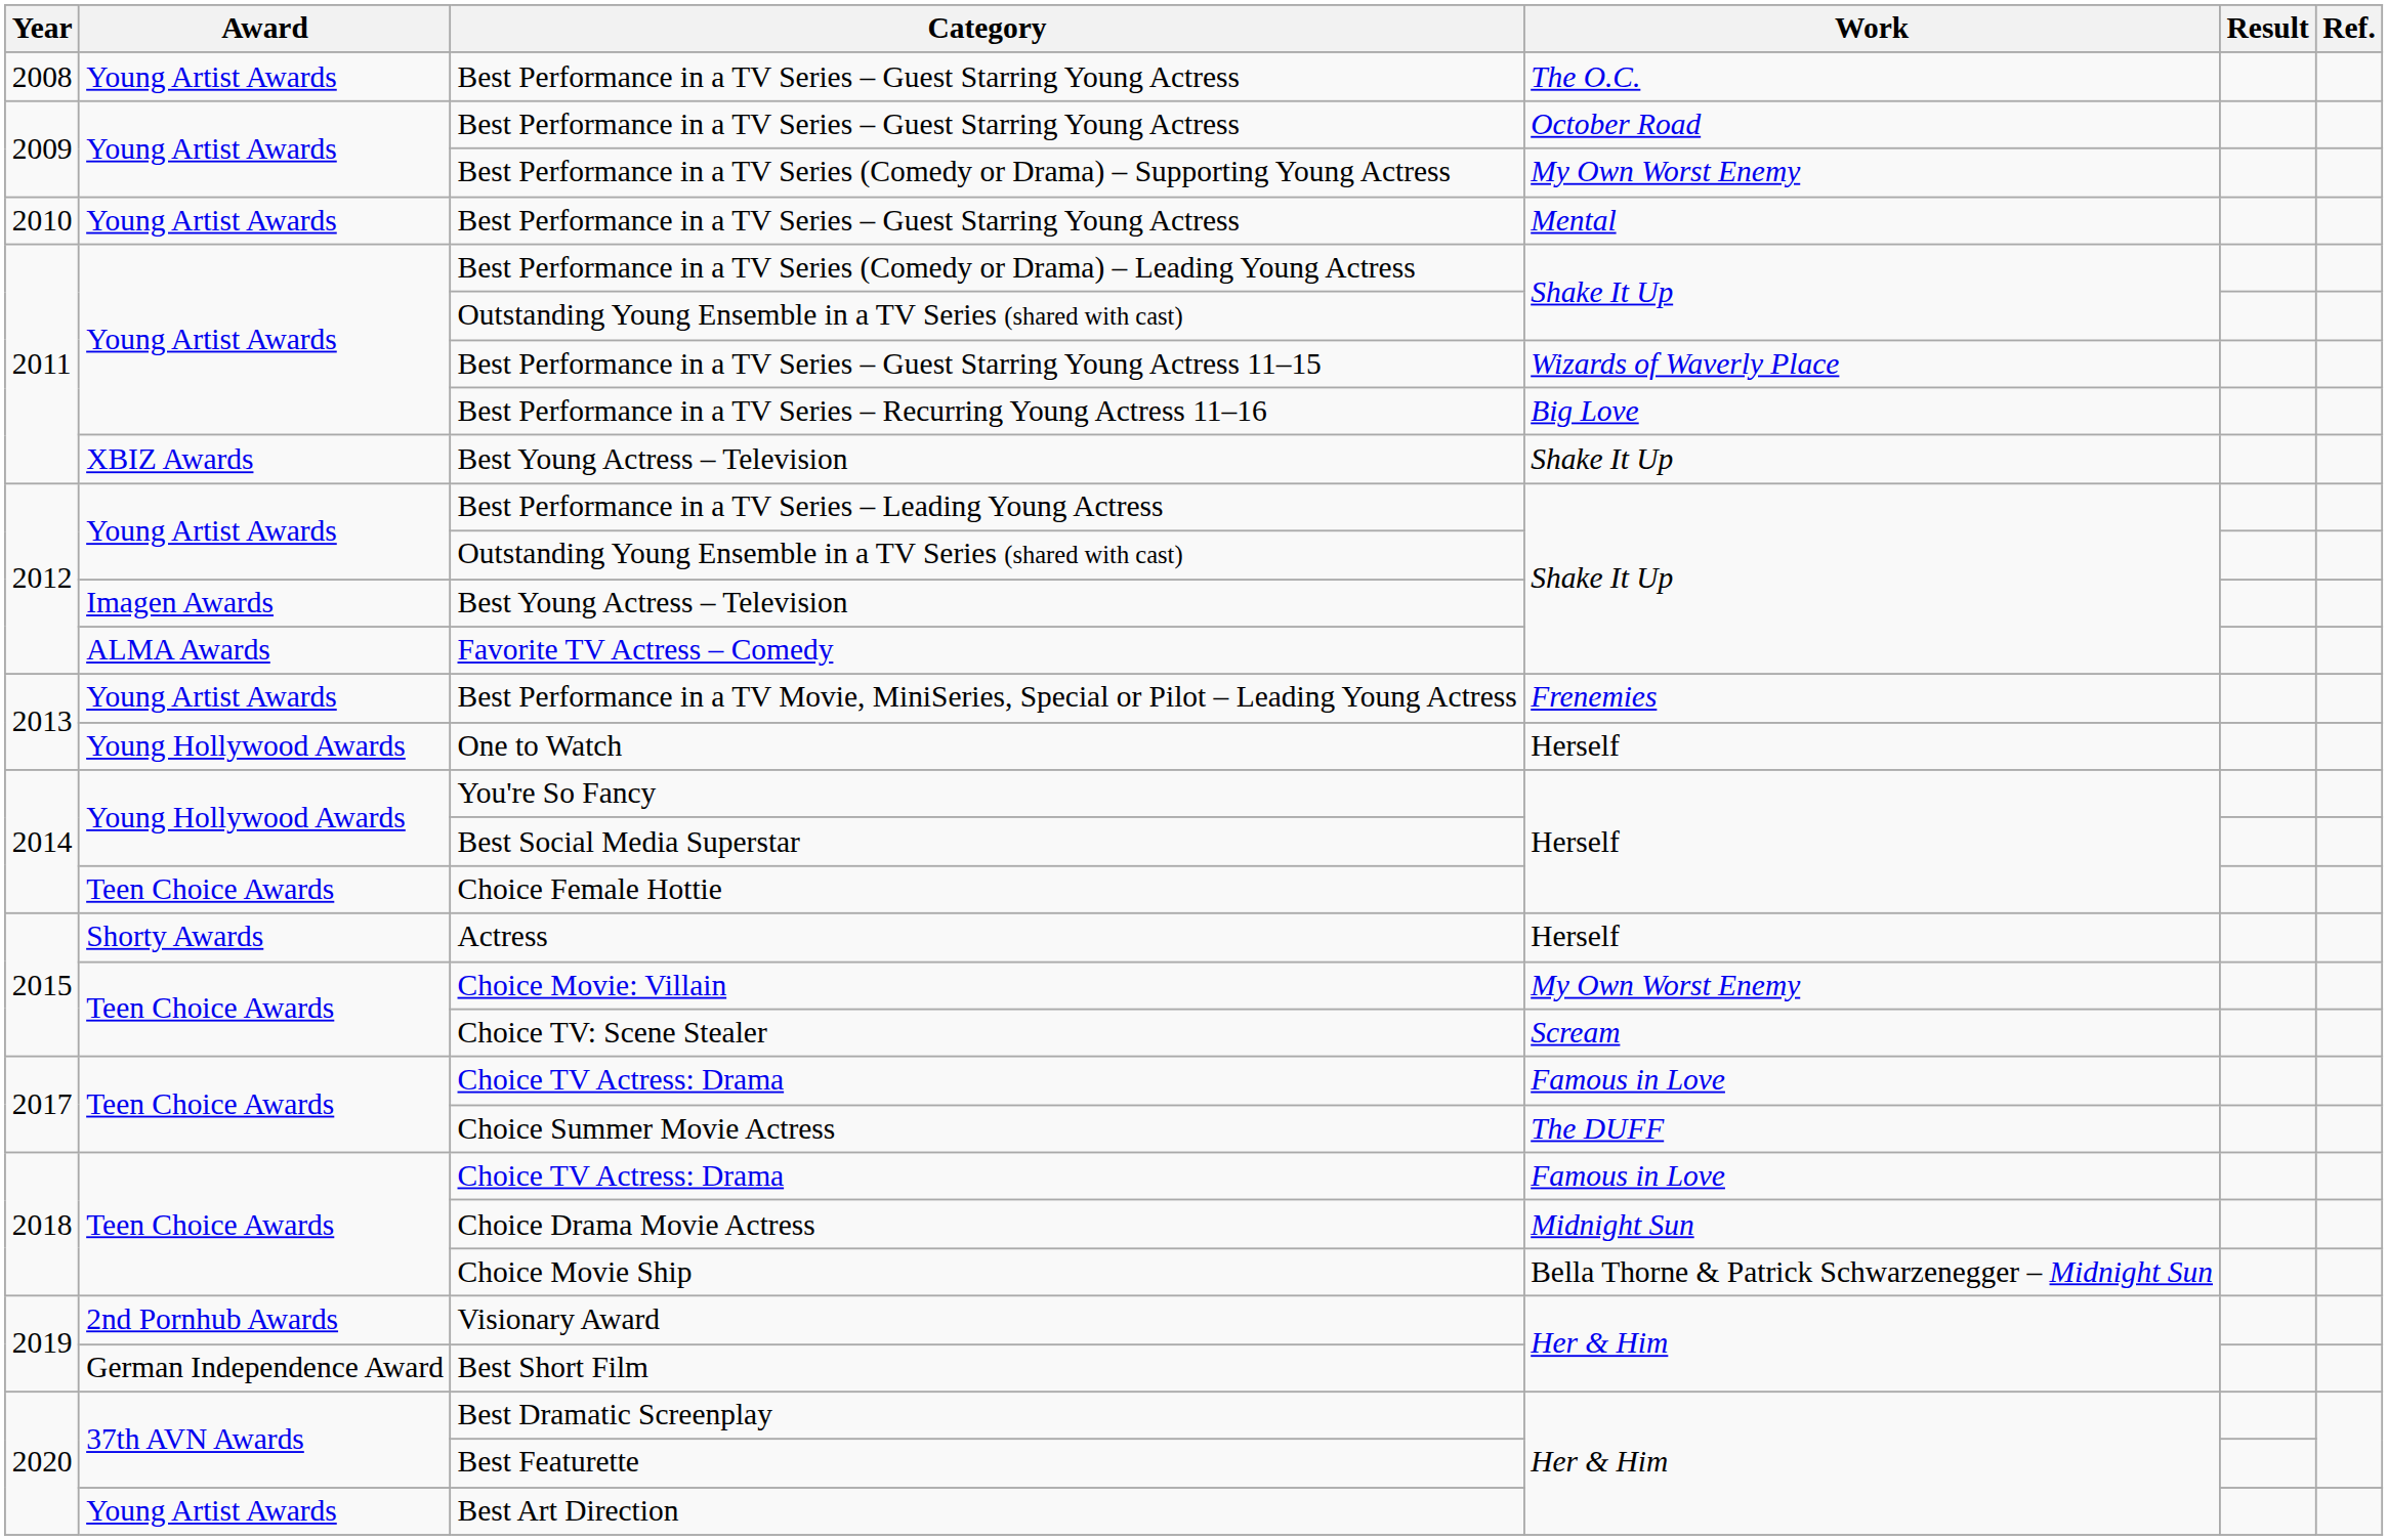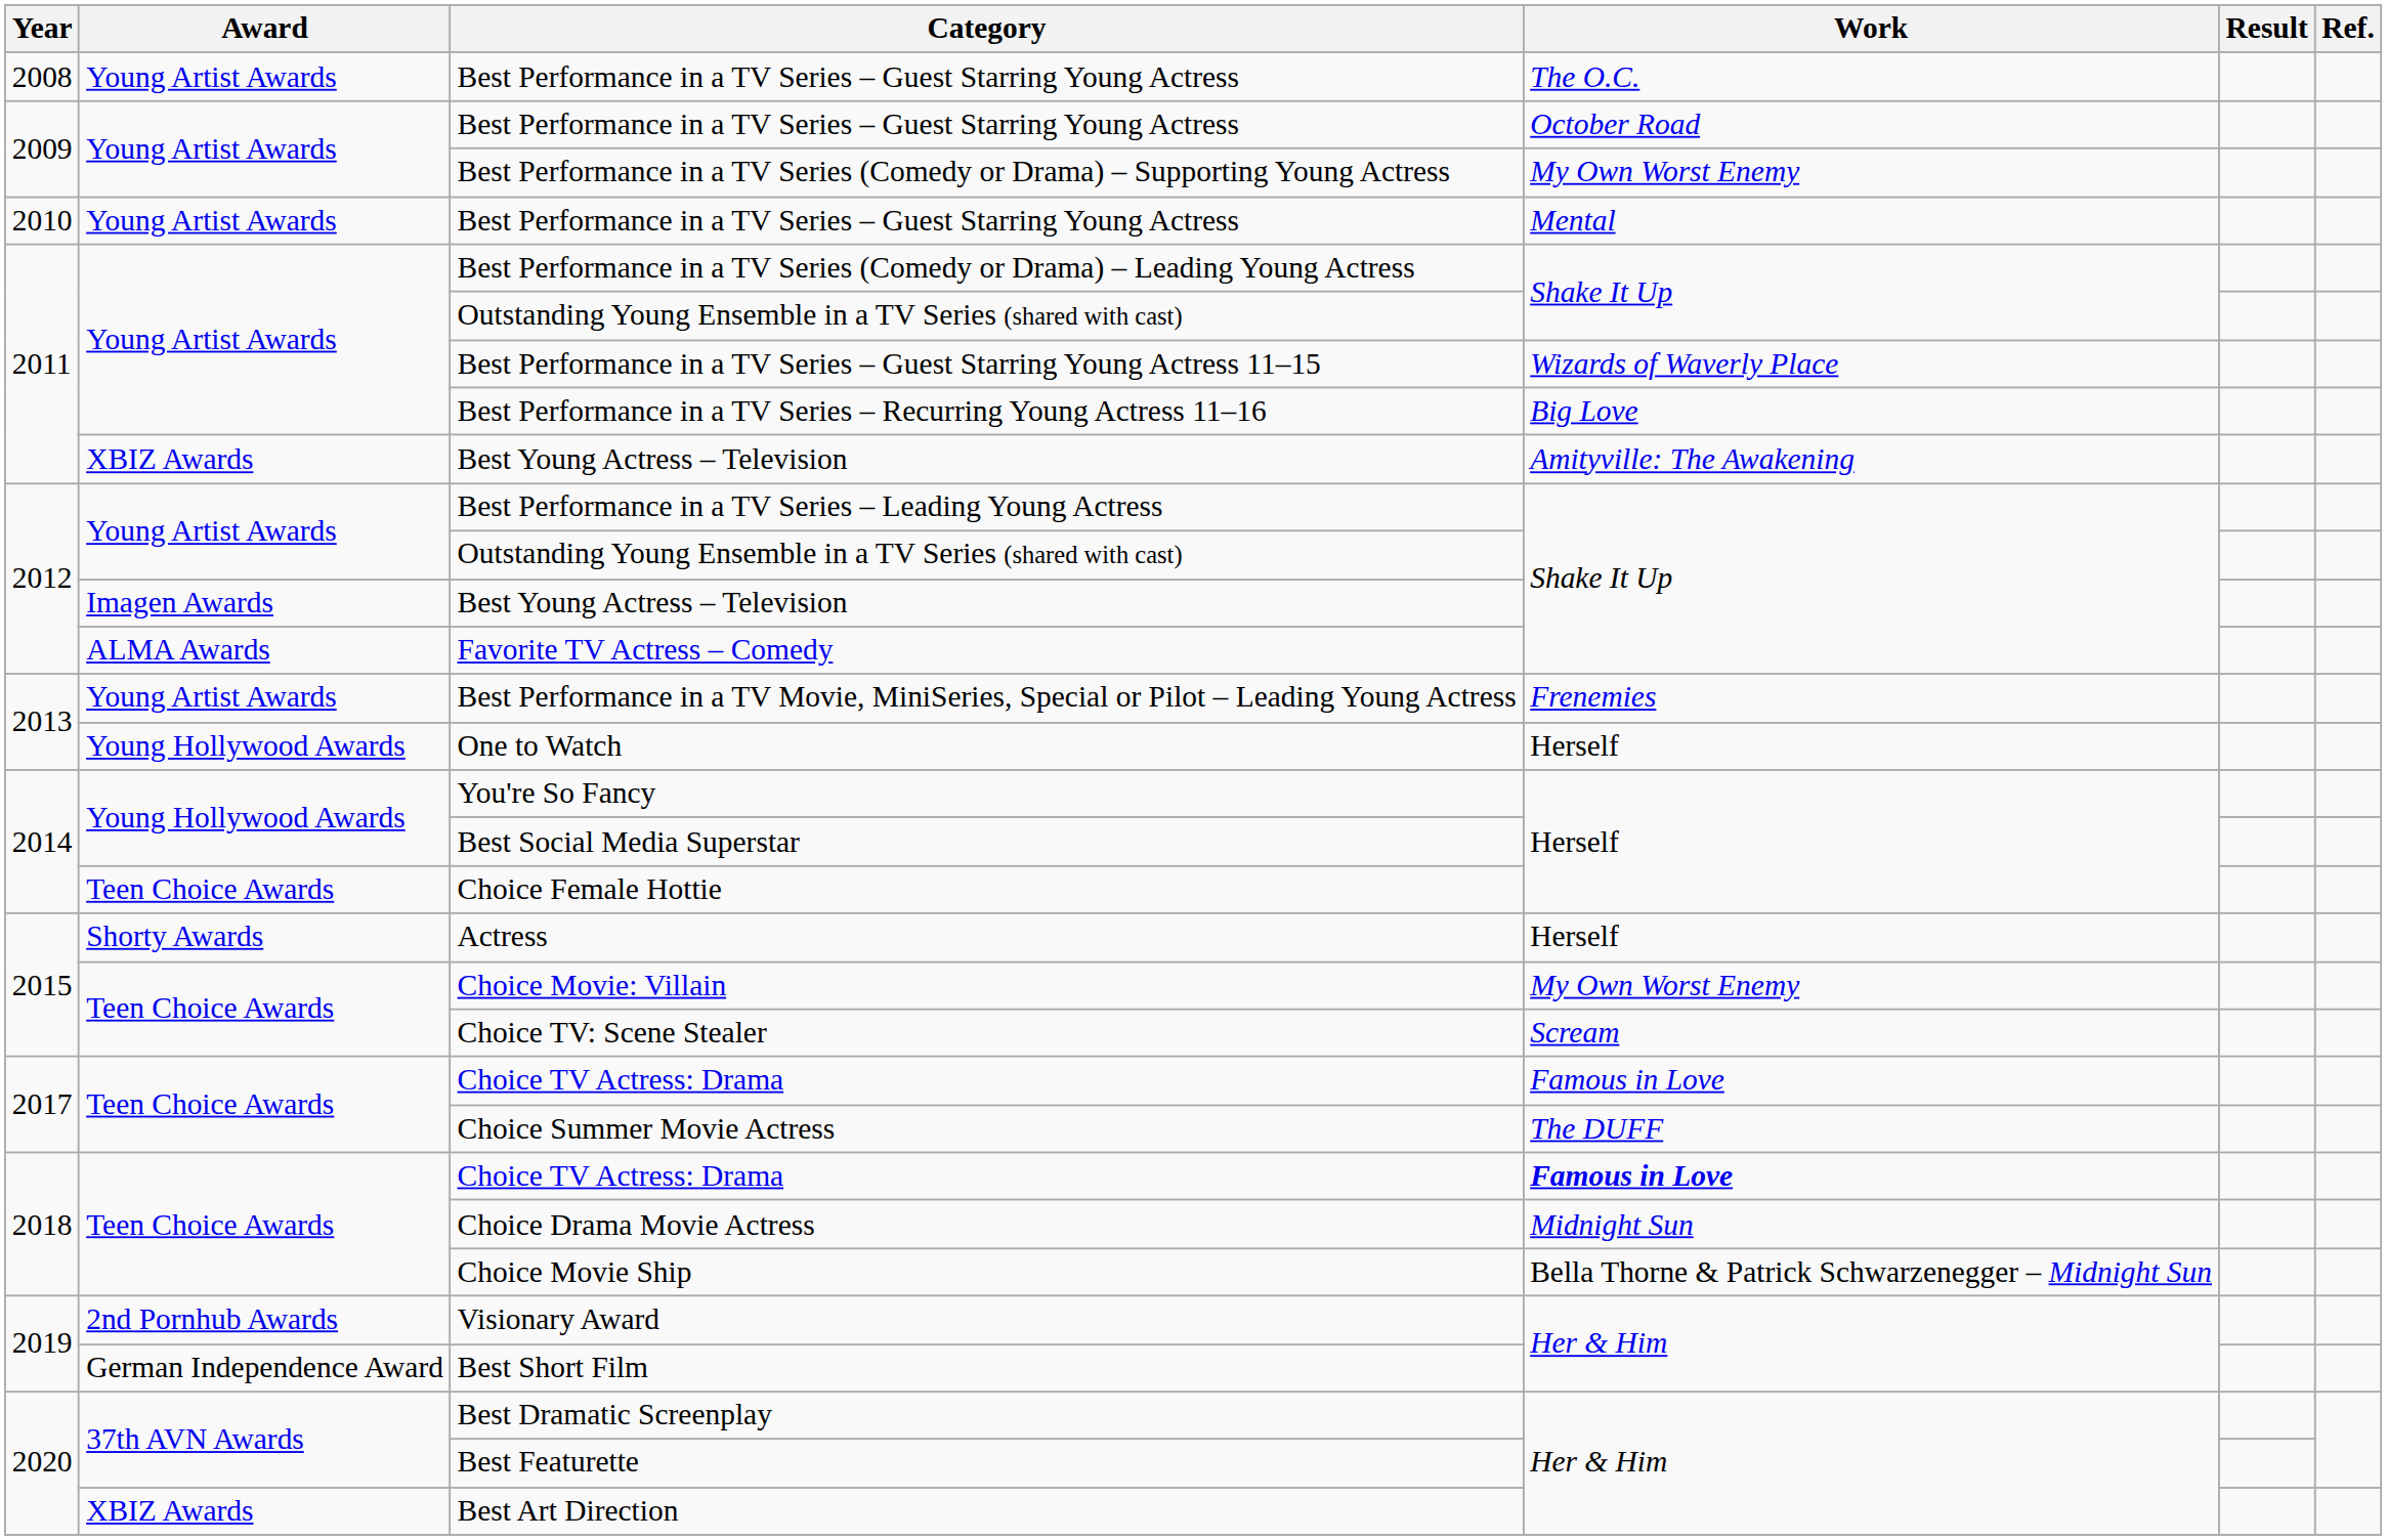2011 / Best Young Actress – Television | Work: Shake It Up -> Amityville: The Awakening
2018 / Choice TV Actress: Drama | Work: normal -> bold
Best Art Direction | Award: Young Artist Awards -> XBIZ Awards
